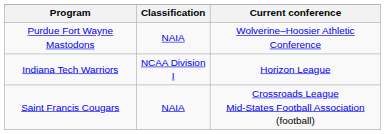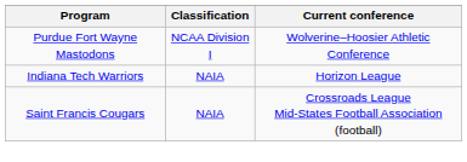Purdue Fort Wayne Mastodons | Classification: NAIA -> NCAA Division I
Indiana Tech Warriors | Classification: NCAA Division I -> NAIA
